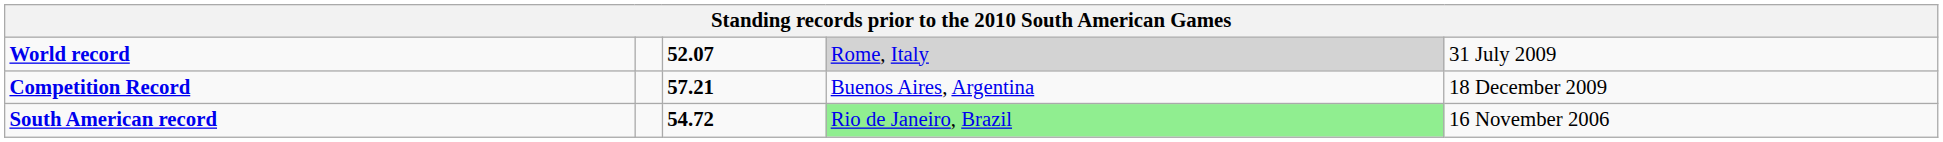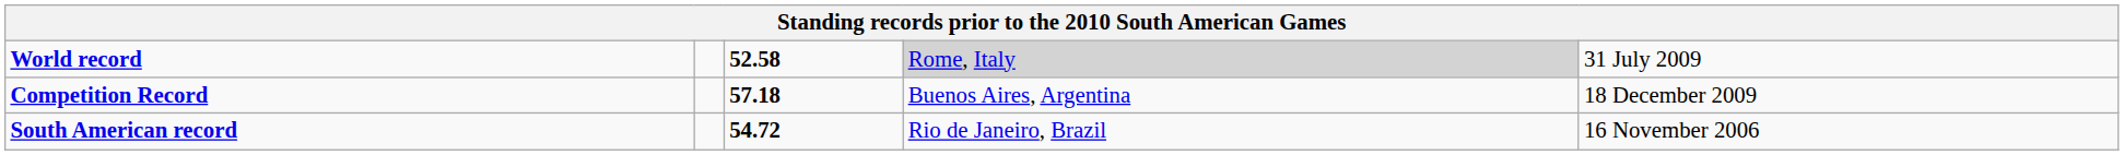World record | column 3: 52.07 -> 52.58
Competition Record | column 3: 57.21 -> 57.18
South American record | column 4: lightgreen background -> no background
